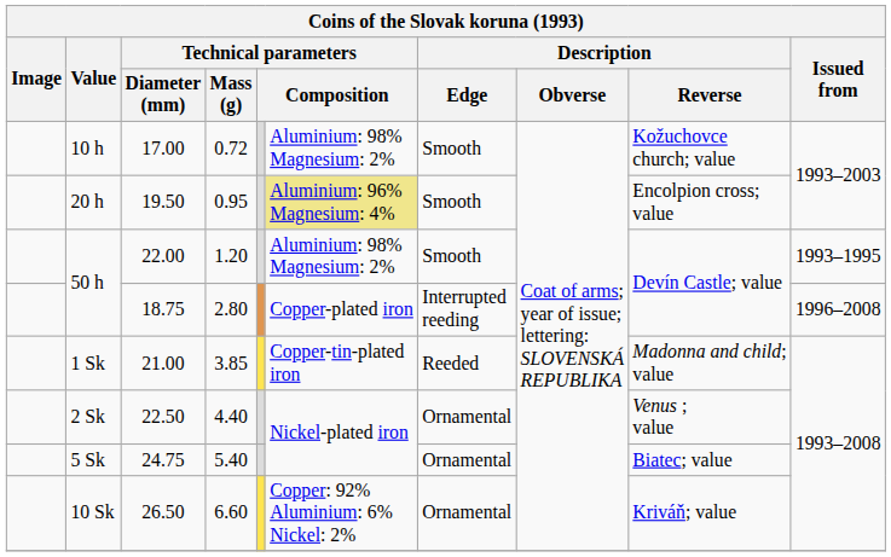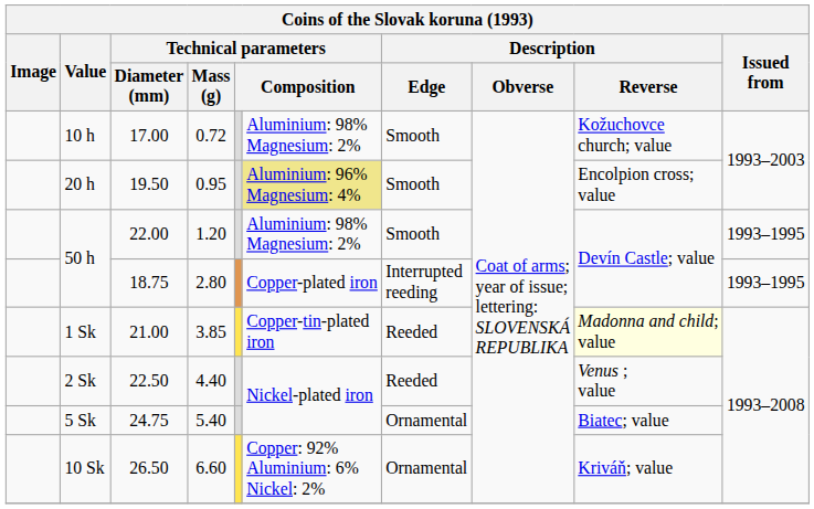18.75 | Issued from: 1996–2008 -> 1993–1995
21.00 | Description / Reverse: no background -> lightyellow background
22.50 | Description / Edge: Ornamental -> Reeded
